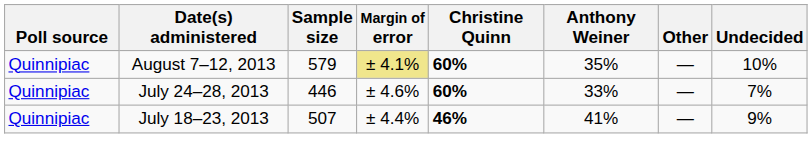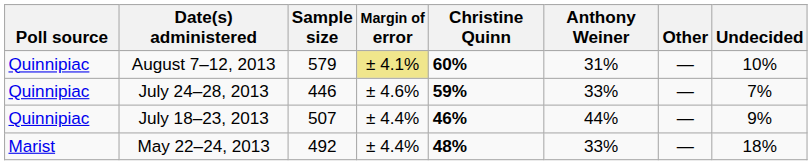August 7–12, 2013 | Anthony Weiner: 35% -> 31%
July 24–28, 2013 | Christine Quinn: 60% -> 59%
July 18–23, 2013 | Anthony Weiner: 41% -> 44%
+ row: Marist | May 22–24, 2013 | 492 | ± 4.4% | 48% | 33% | — | 18%
